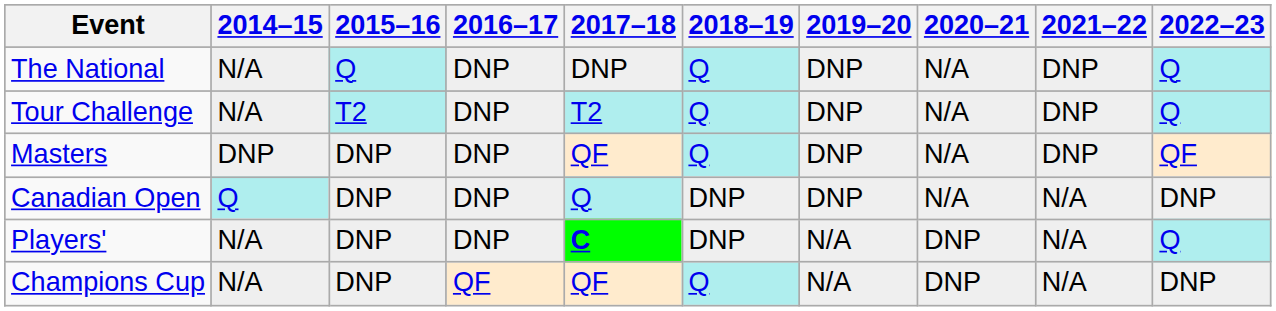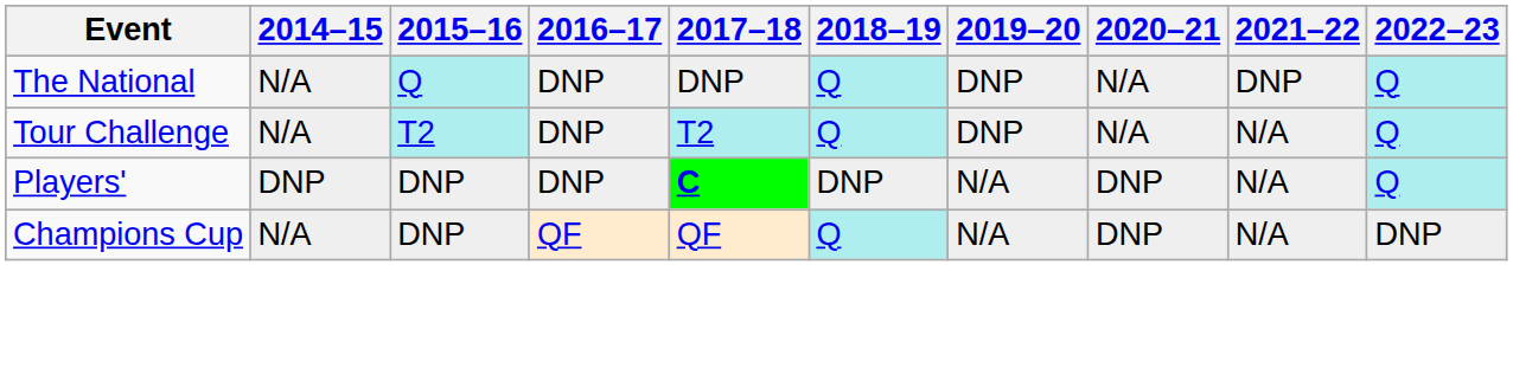Tour Challenge | 2021–22: DNP -> N/A
- row: Masters | DNP | DNP | DNP | QF | Q | DNP | N/A | DNP | QF
- row: Canadian Open | Q | DNP | DNP | Q | DNP | DNP | N/A | N/A | DNP
Players' | 2014–15: N/A -> DNP
